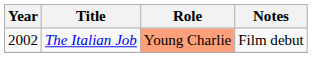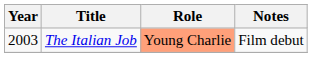The Italian Job | Year: 2002 -> 2003
